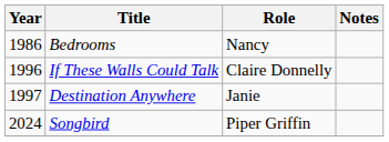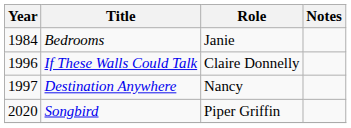Bedrooms | Year: 1986 -> 1984
Bedrooms | Role: Nancy -> Janie
Destination Anywhere | Role: Janie -> Nancy
Songbird | Year: 2024 -> 2020
